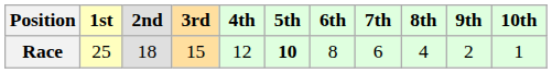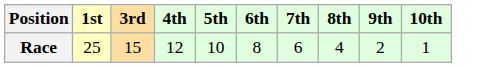- column: 2nd | 18
Race | 5th: bold -> normal
